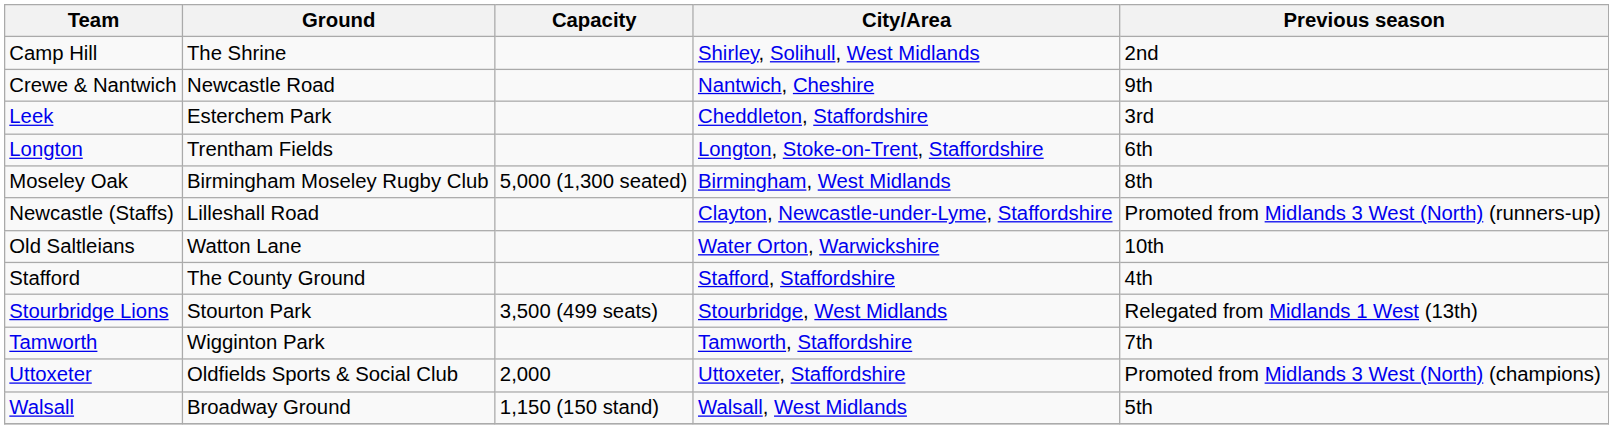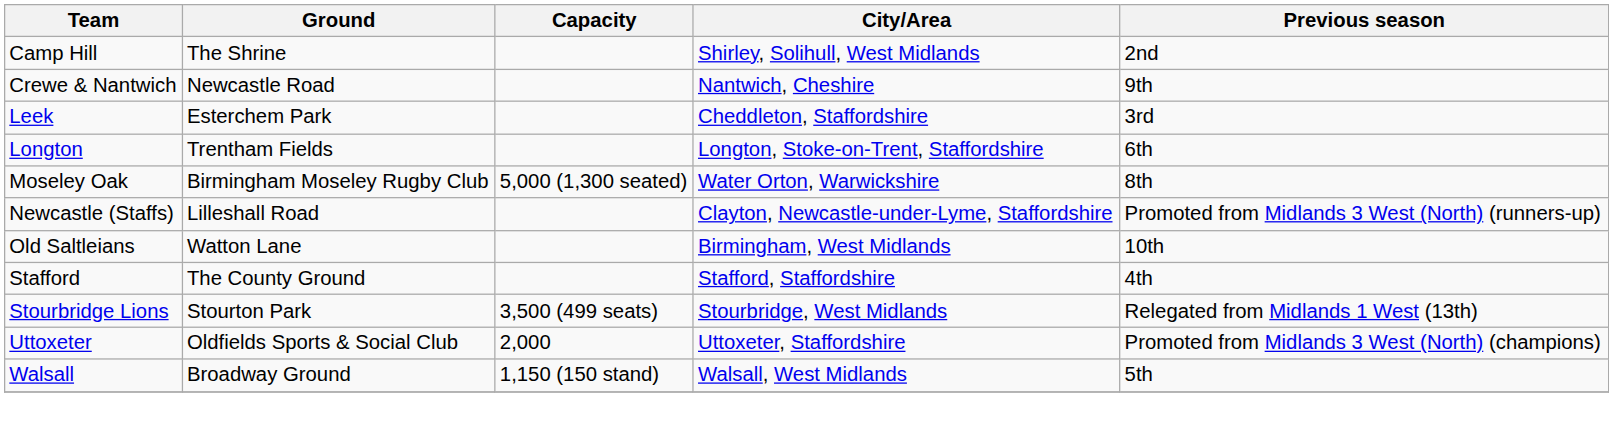Moseley Oak | City/Area: Birmingham, West Midlands -> Water Orton, Warwickshire
Old Saltleians | City/Area: Water Orton, Warwickshire -> Birmingham, West Midlands
- row: Tamworth | Wigginton Park | Tamworth, Staffordshire | 7th
